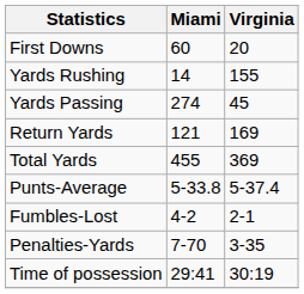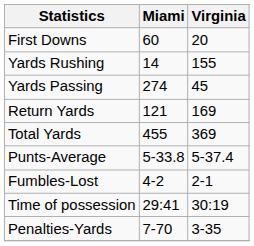rows swapped: Penalties-Yards <-> Time of possession
